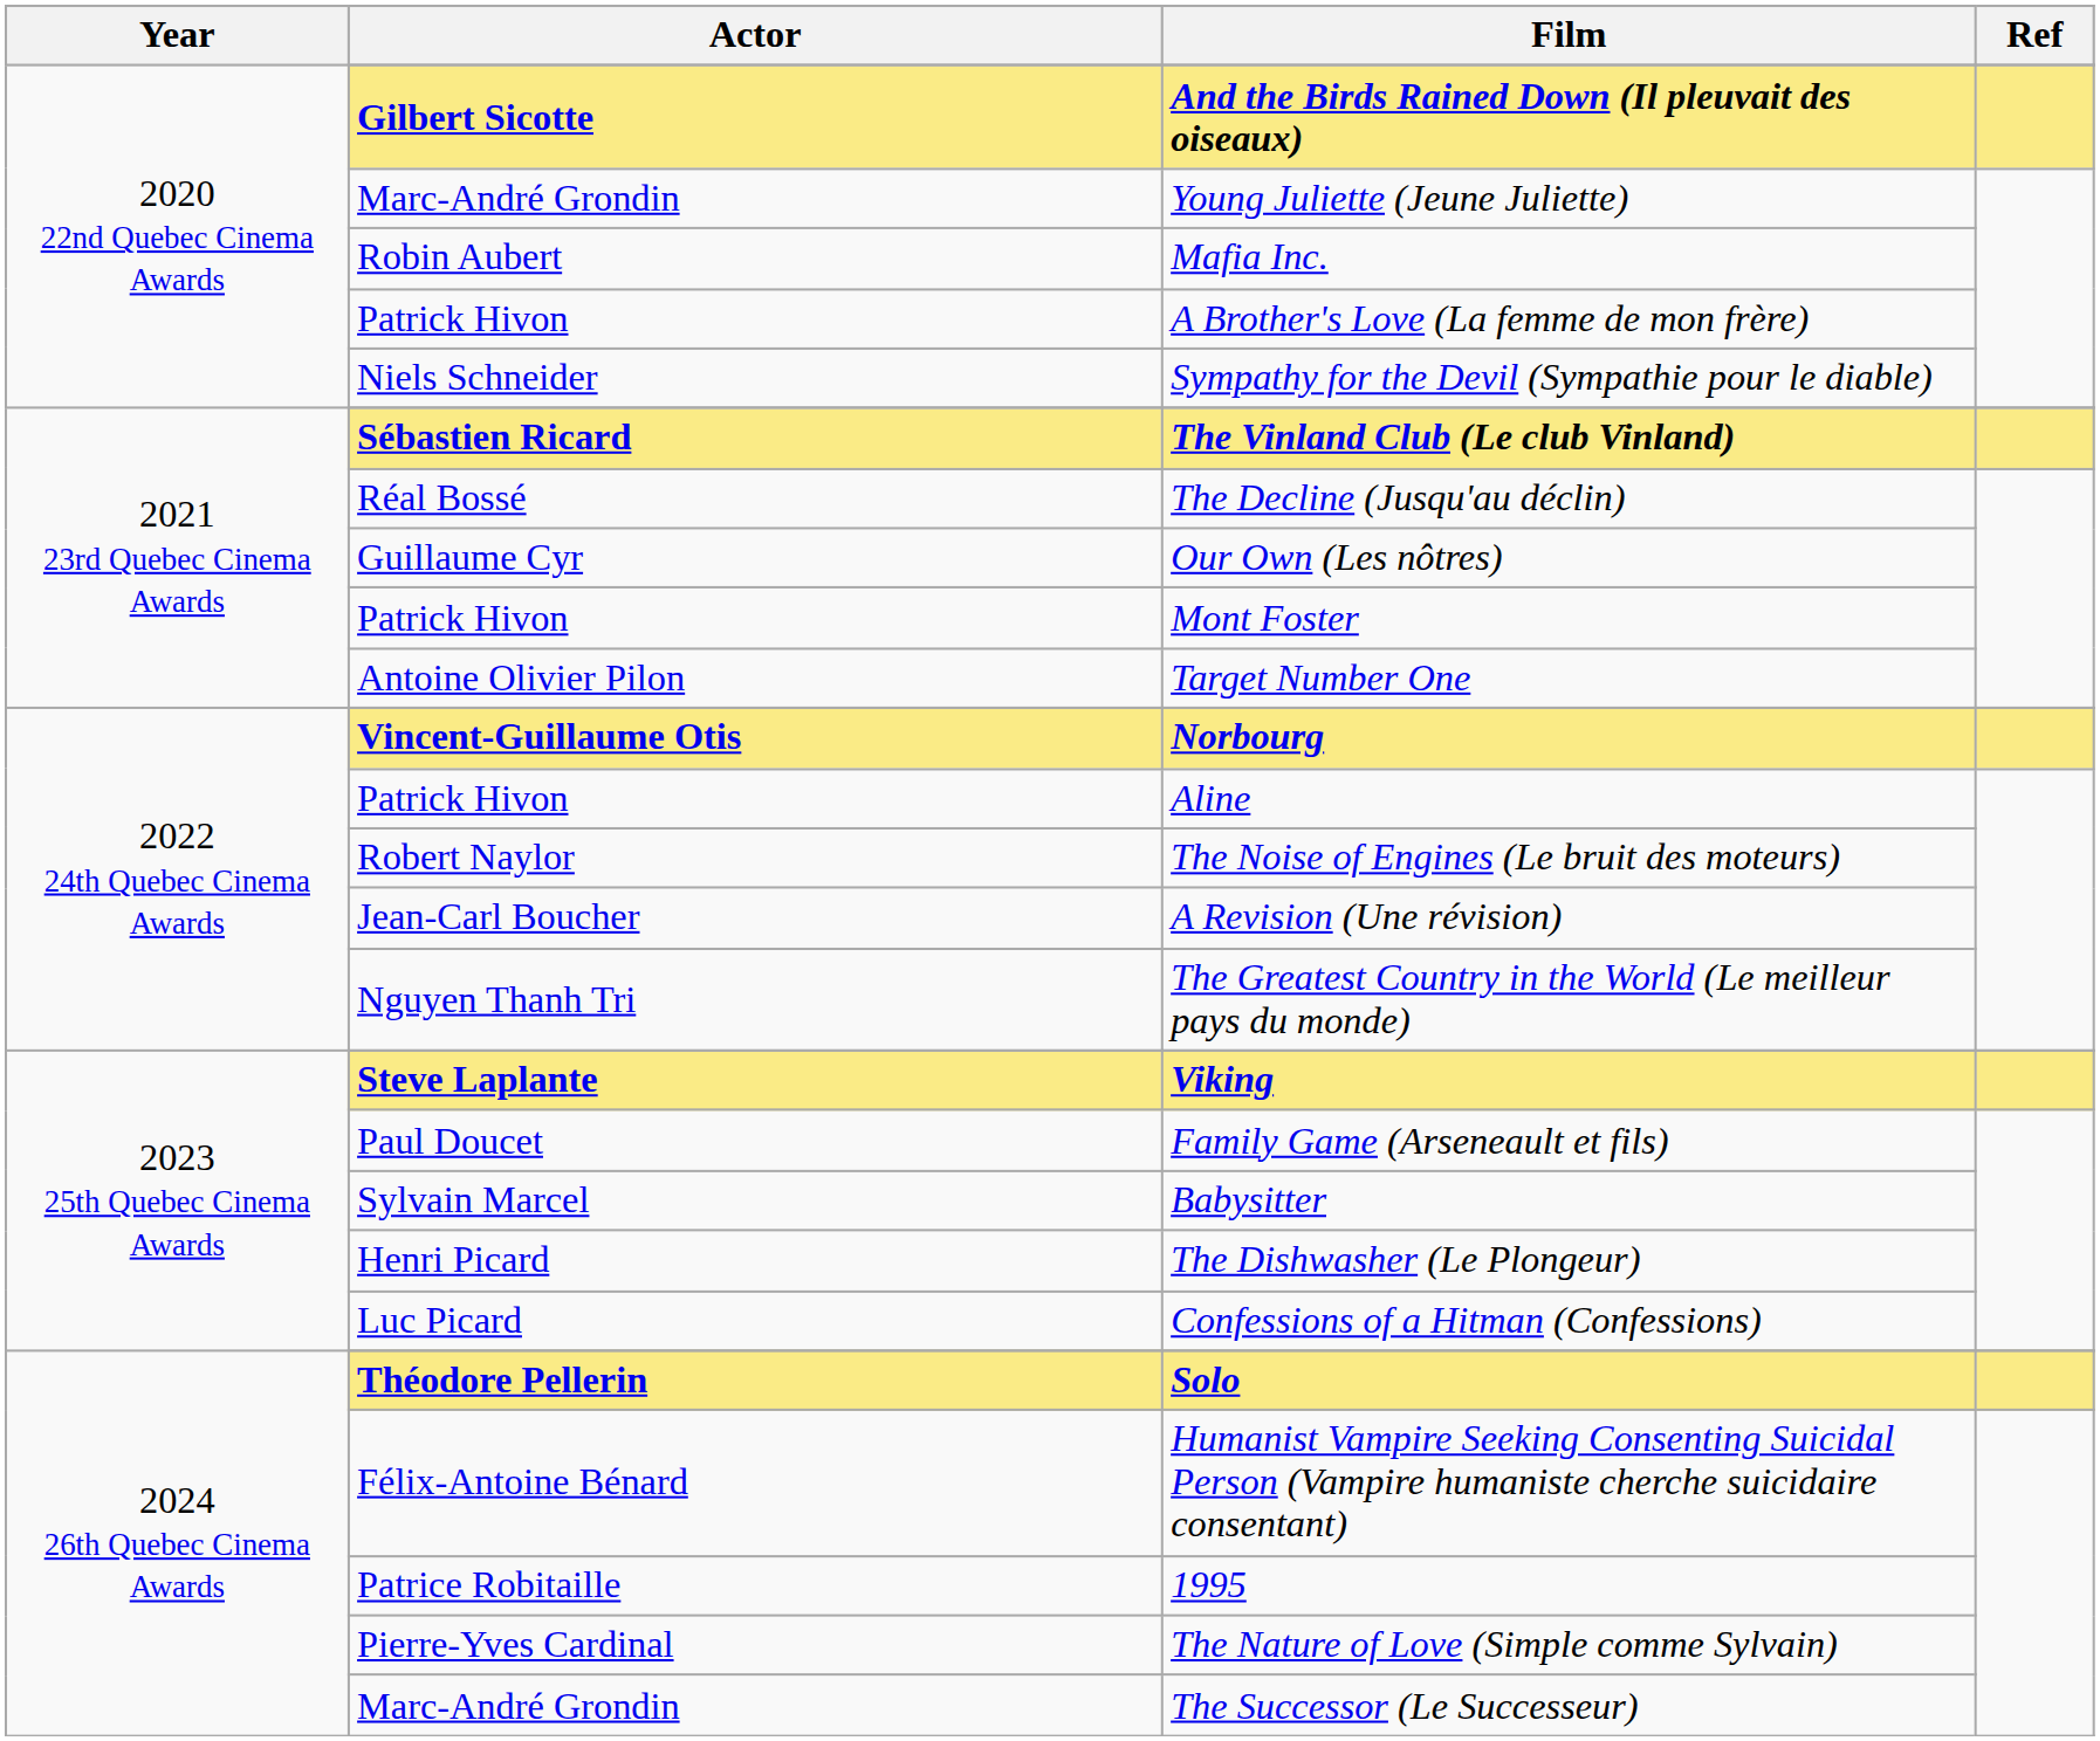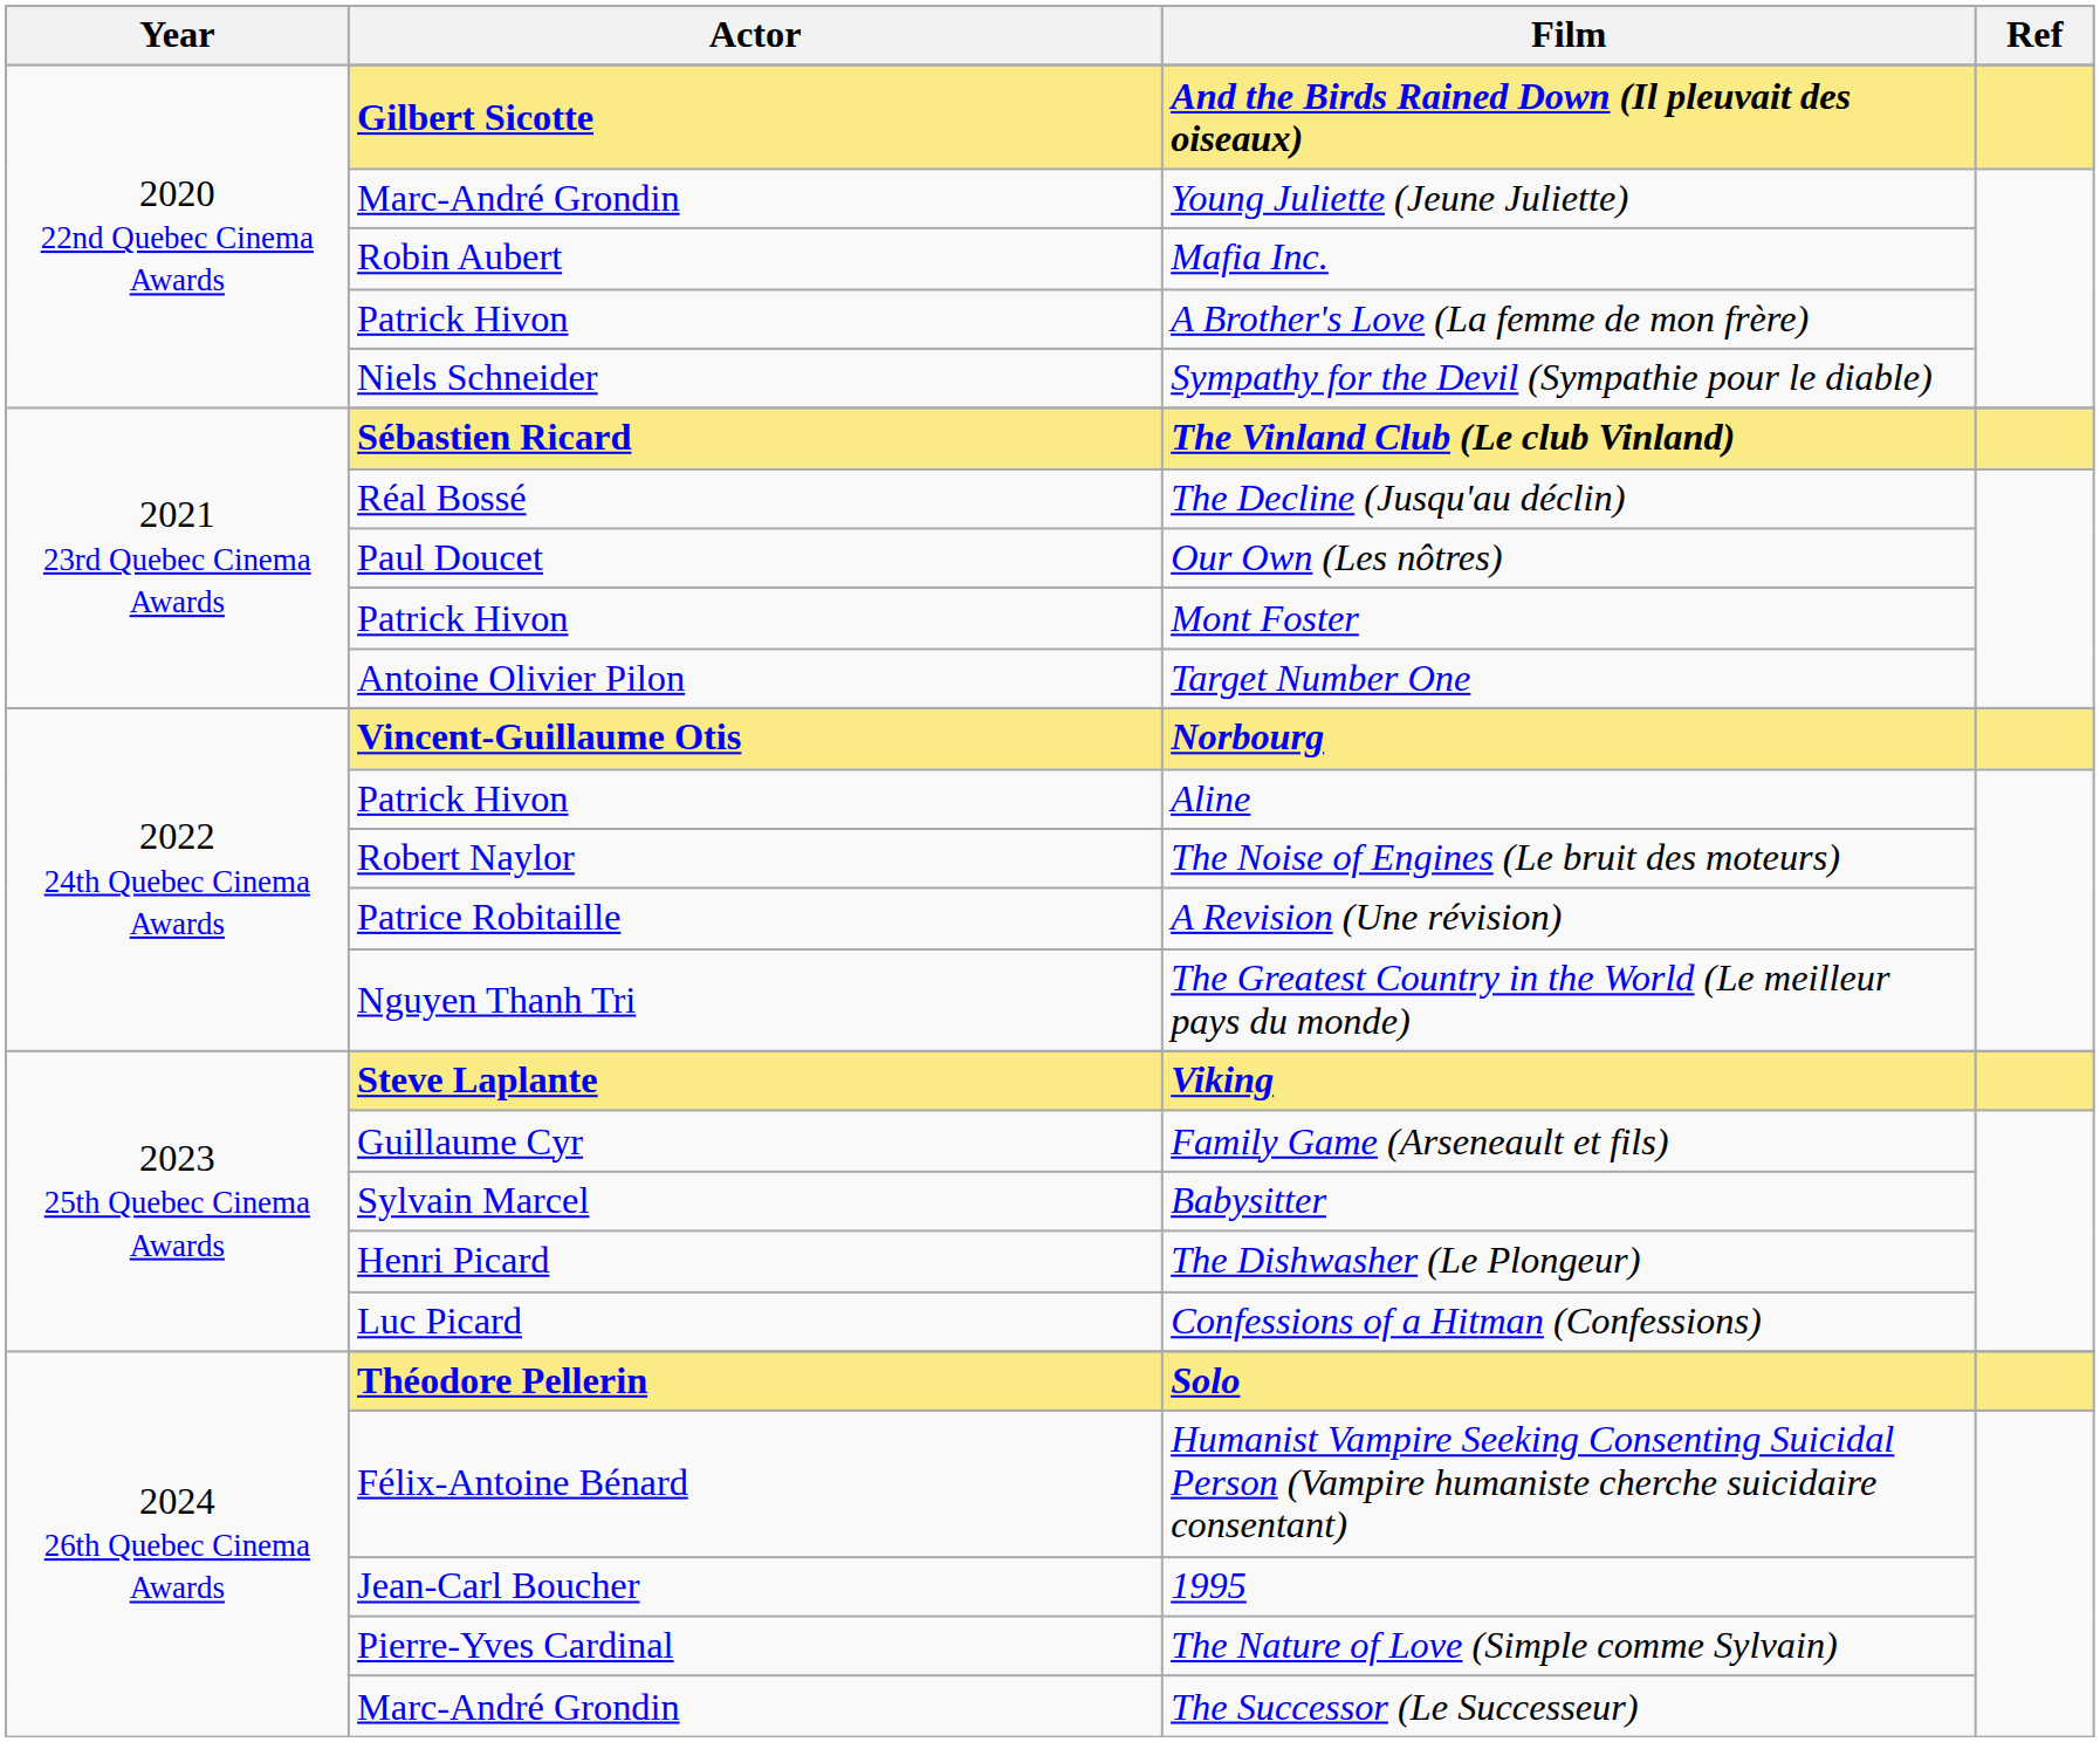Our Own (Les nôtres) | Actor: Guillaume Cyr -> Paul Doucet
A Revision (Une révision) | Actor: Jean-Carl Boucher -> Patrice Robitaille
Family Game (Arseneault et fils) | Actor: Paul Doucet -> Guillaume Cyr
1995 | Actor: Patrice Robitaille -> Jean-Carl Boucher
